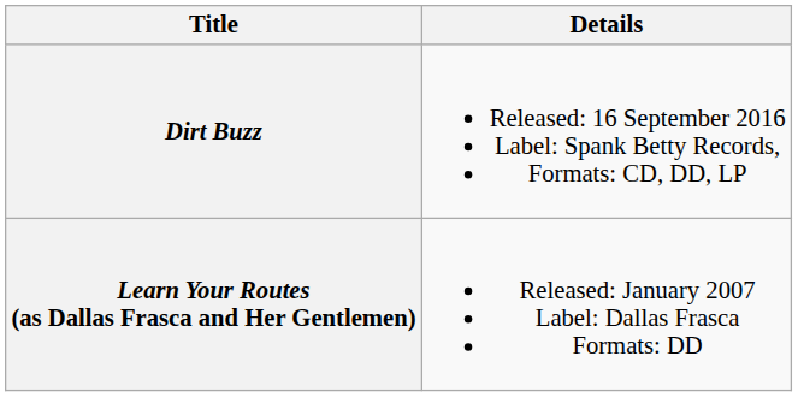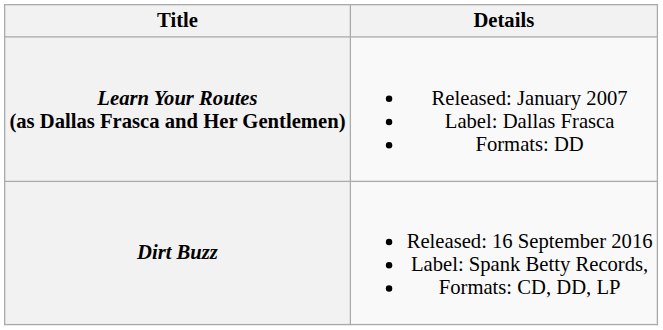rows swapped: Learn Your Routes (as Dallas Frasca and Her Gentlemen) <-> Dirt Buzz
